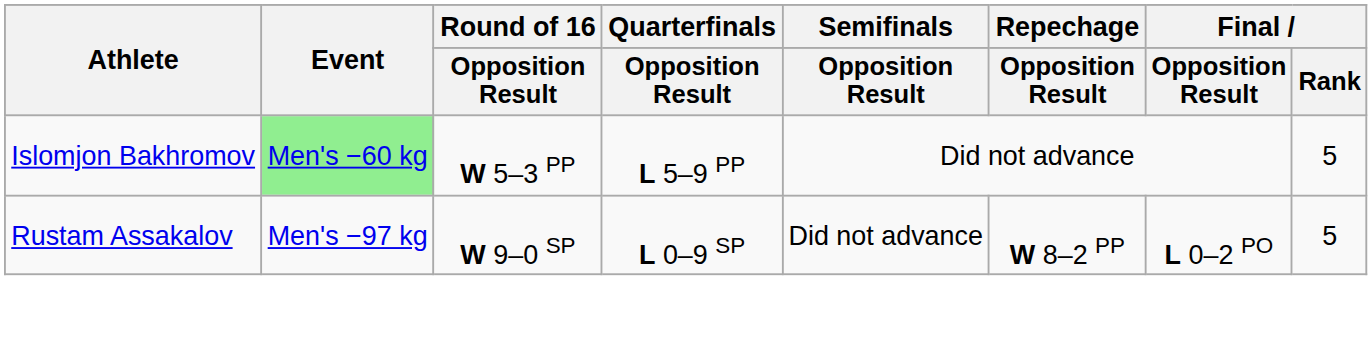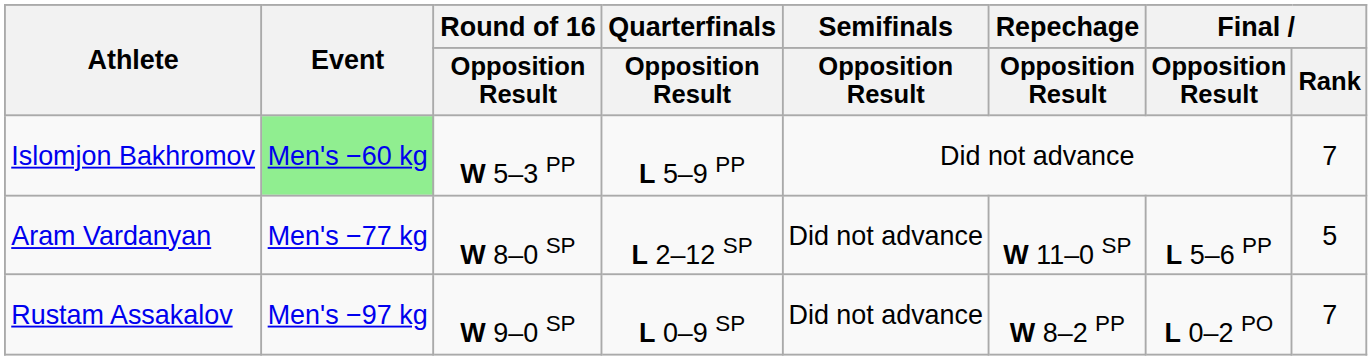Islomjon Bakhromov | Final / Rank: 5 -> 7
+ row: Aram Vardanyan | Men's −77 kg | W 8–0 SP | L 2–12 SP | Did not advance | W 11–0 SP | L 5–6 PP | 5
Rustam Assakalov | Final / Rank: 5 -> 7
